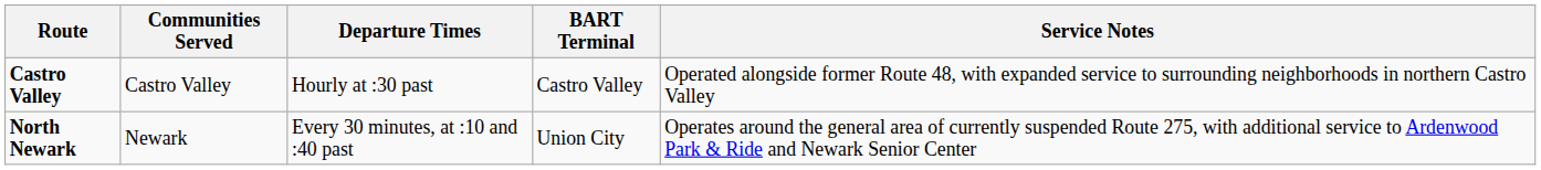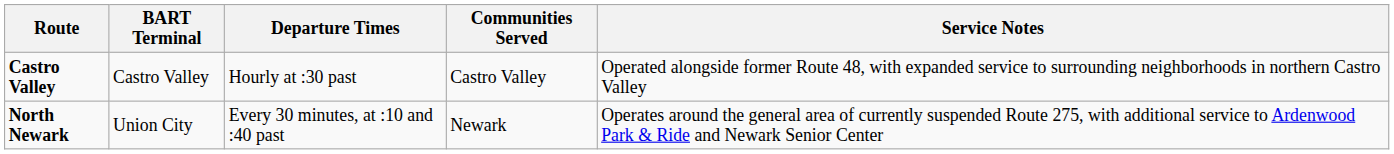columns swapped: BART Terminal <-> Communities Served
